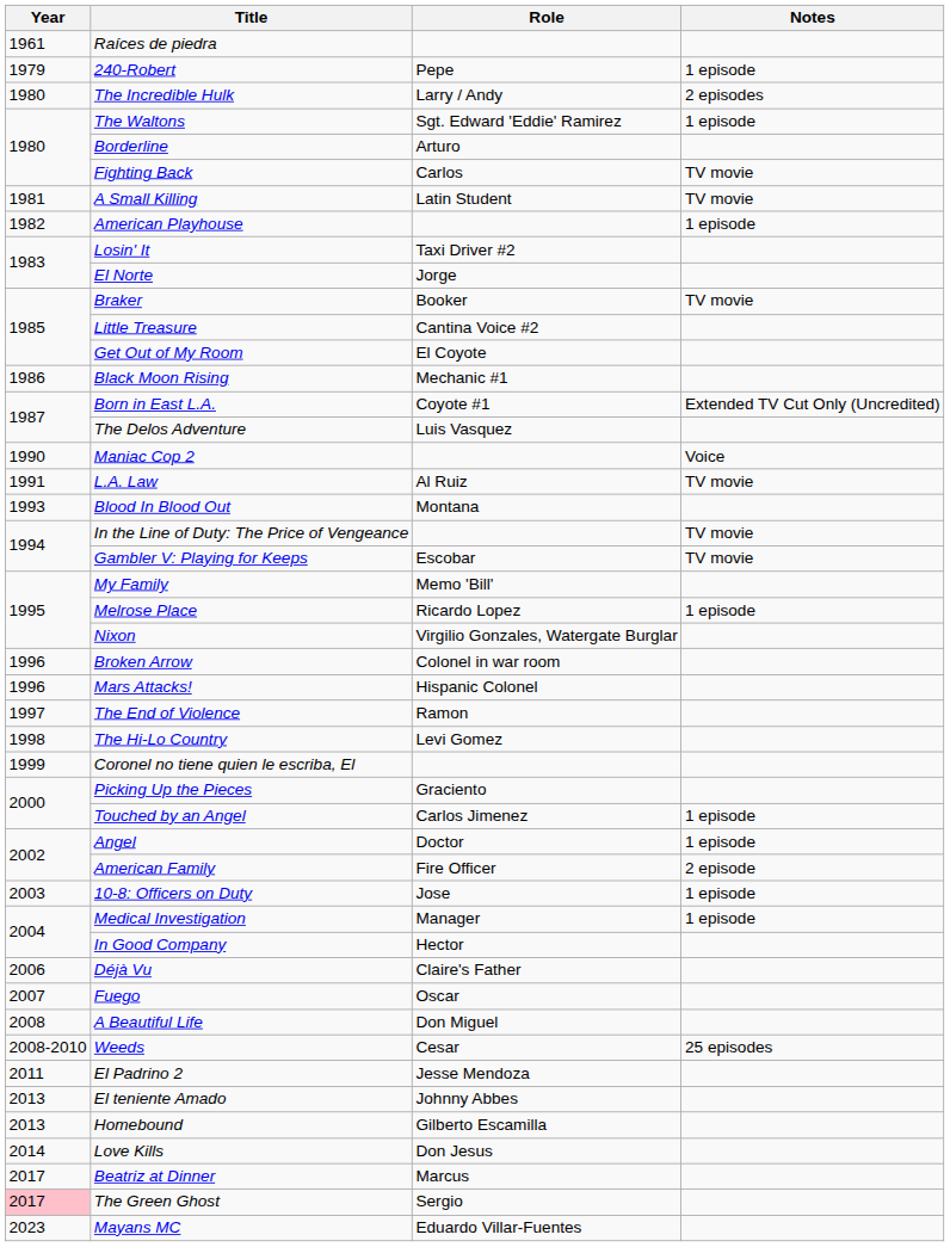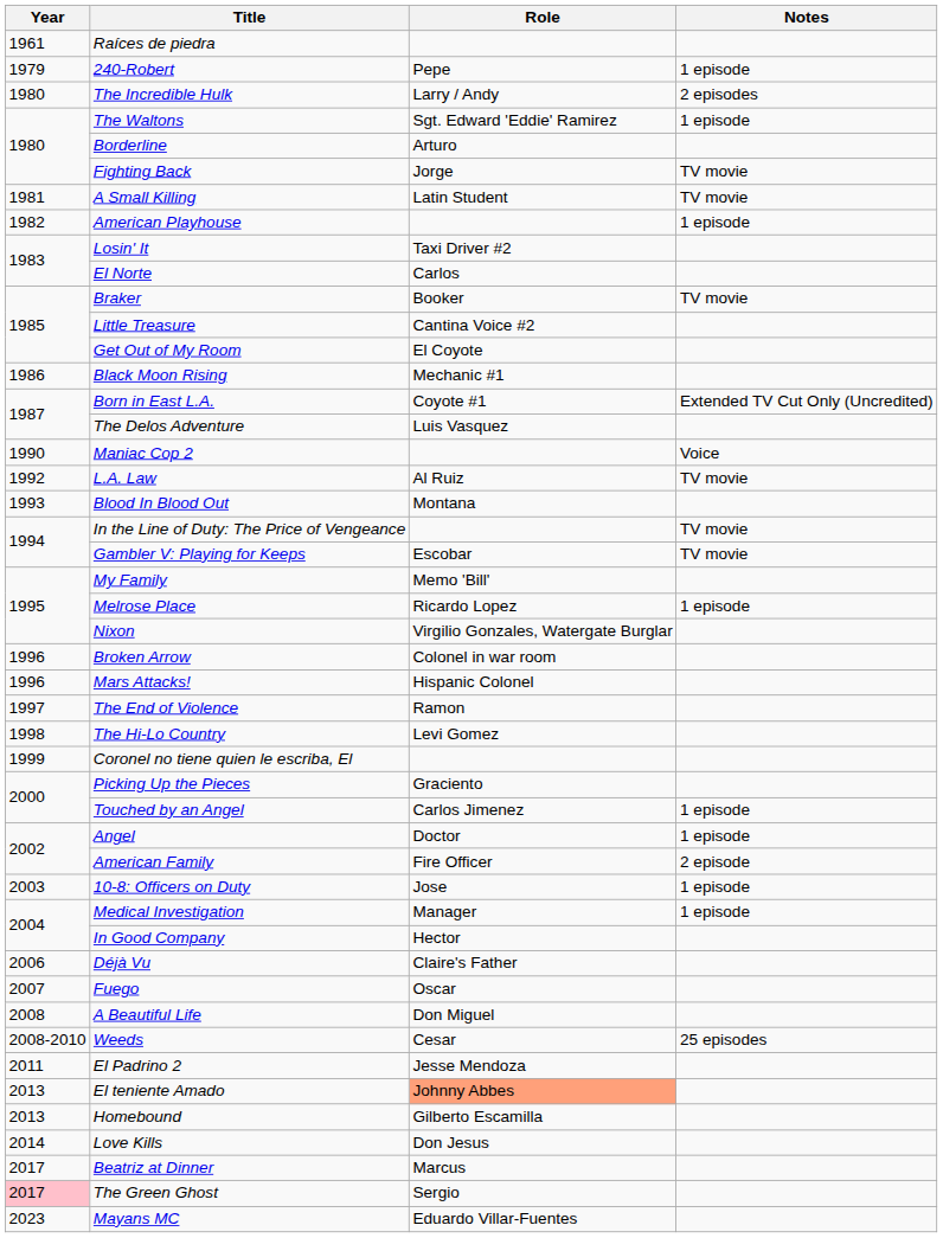Fighting Back | Role: Carlos -> Jorge
El Norte | Role: Jorge -> Carlos
L.A. Law | Year: 1991 -> 1992
El teniente Amado | Role: no background -> lightsalmon background
